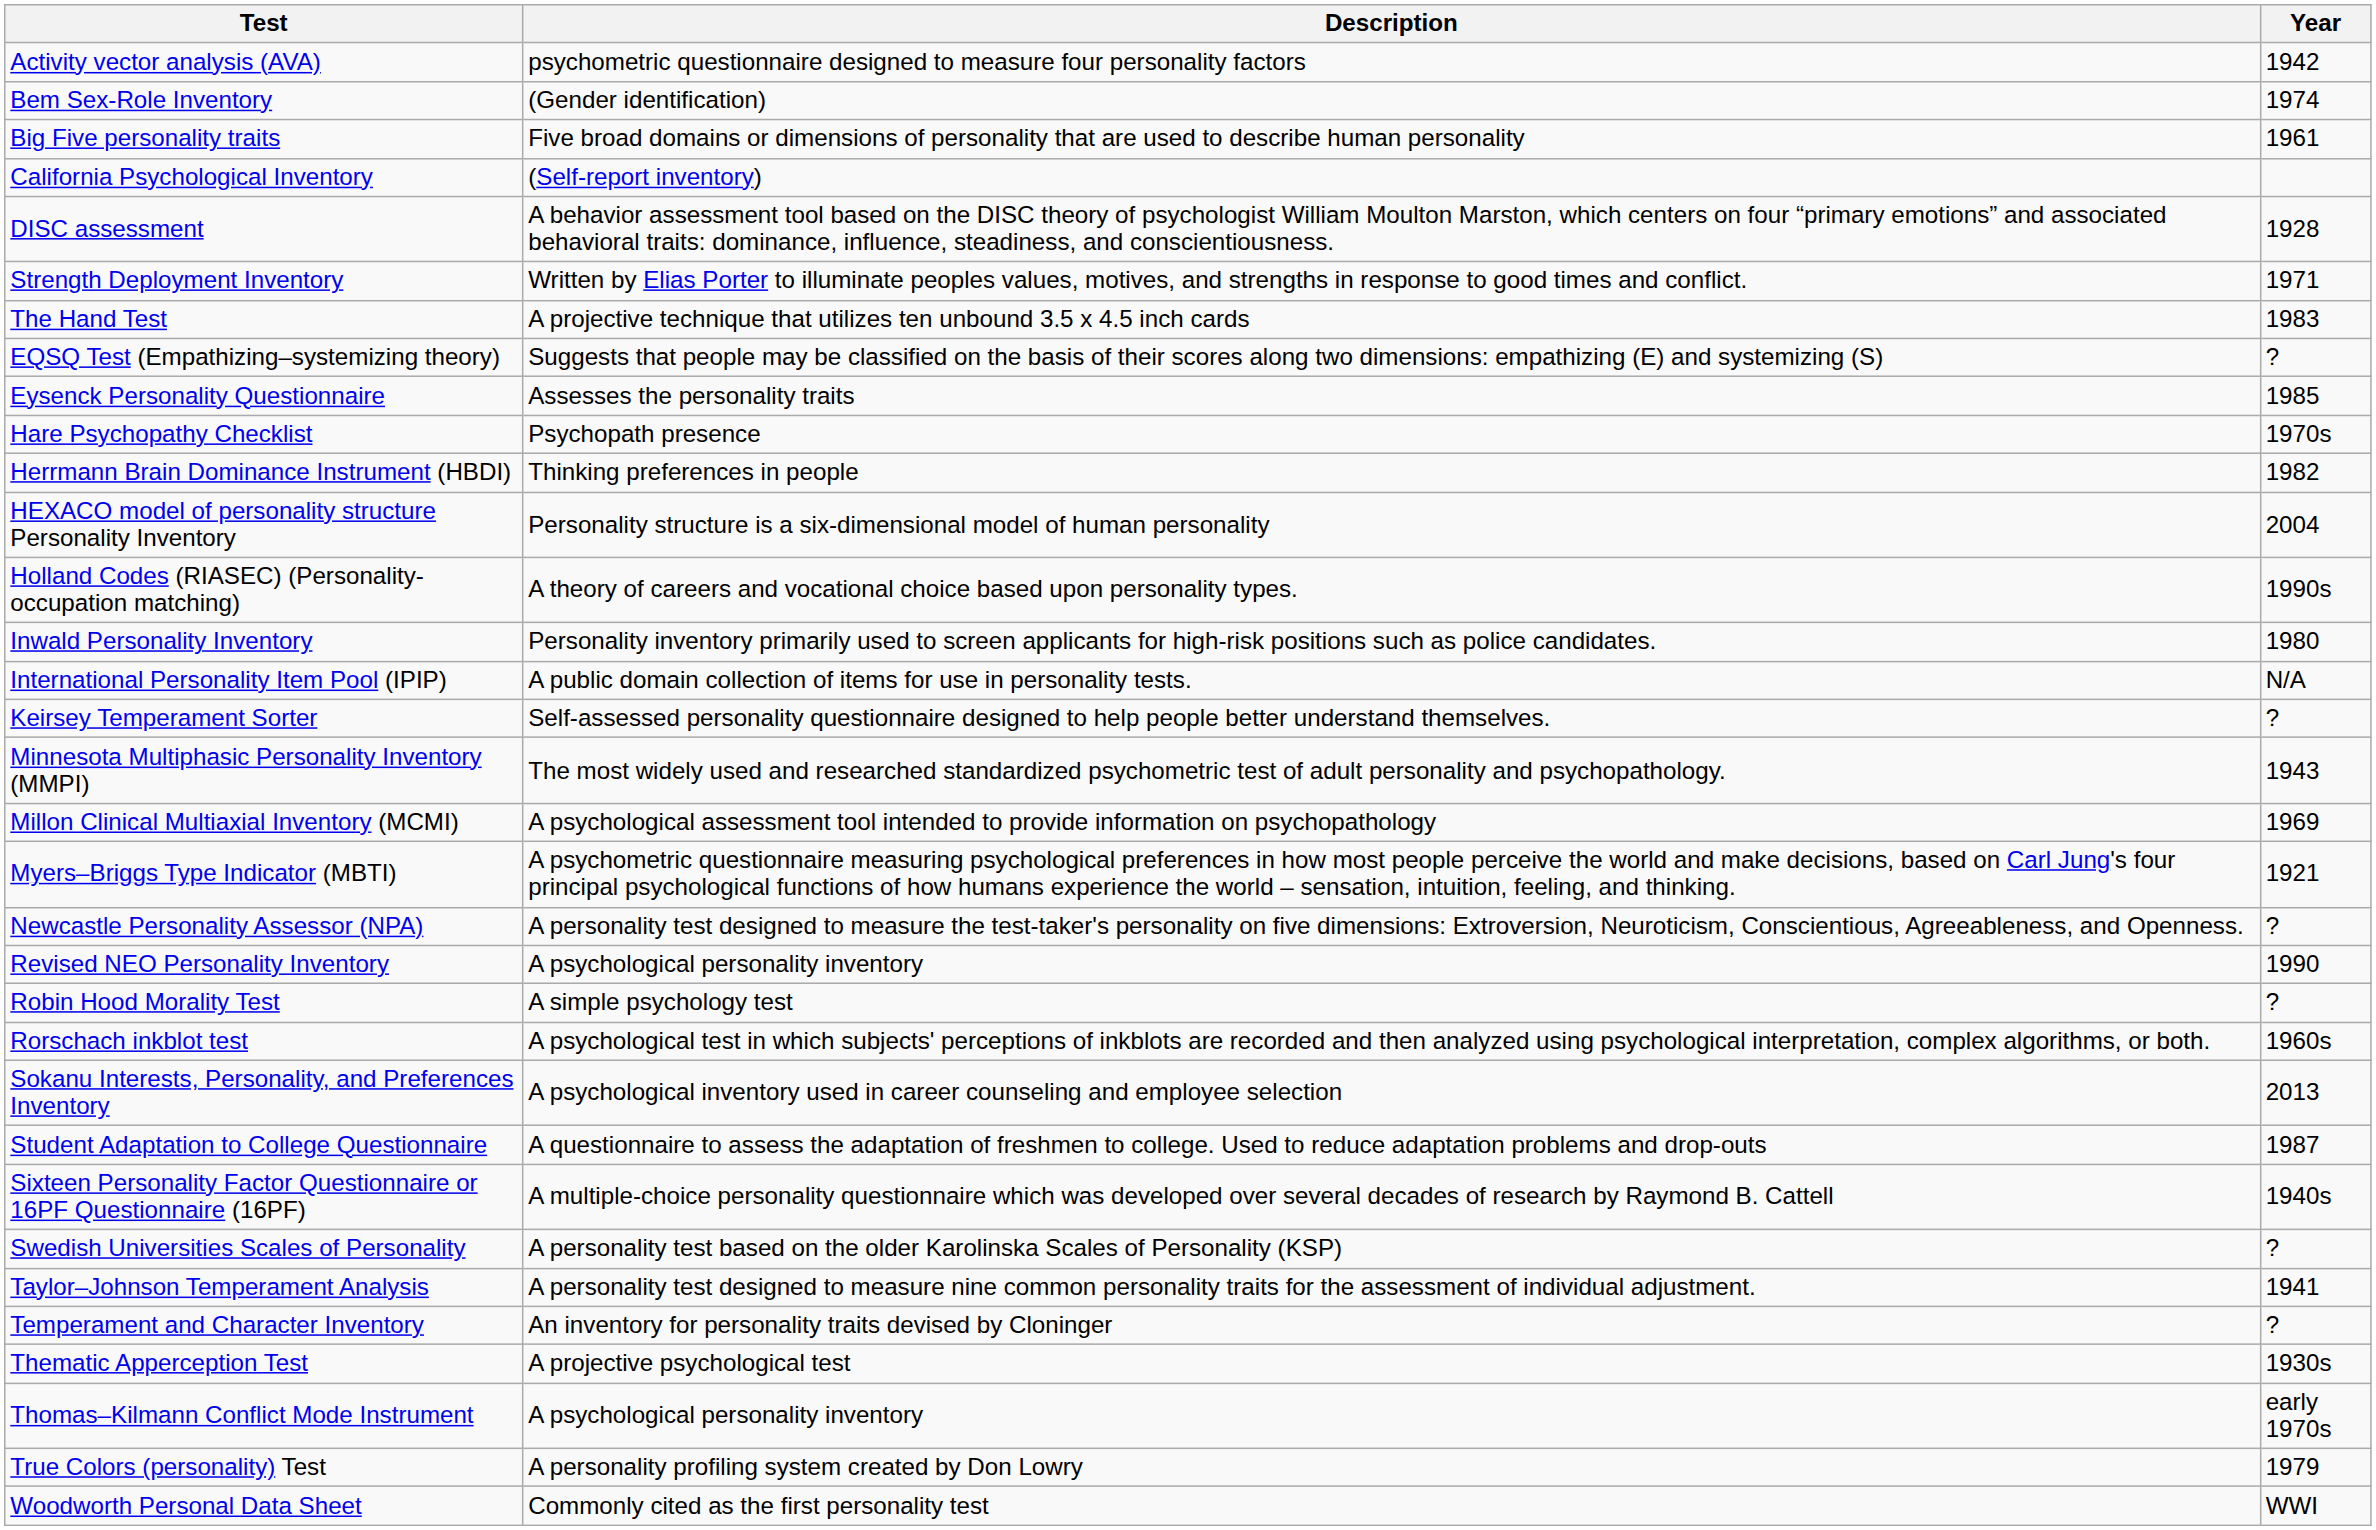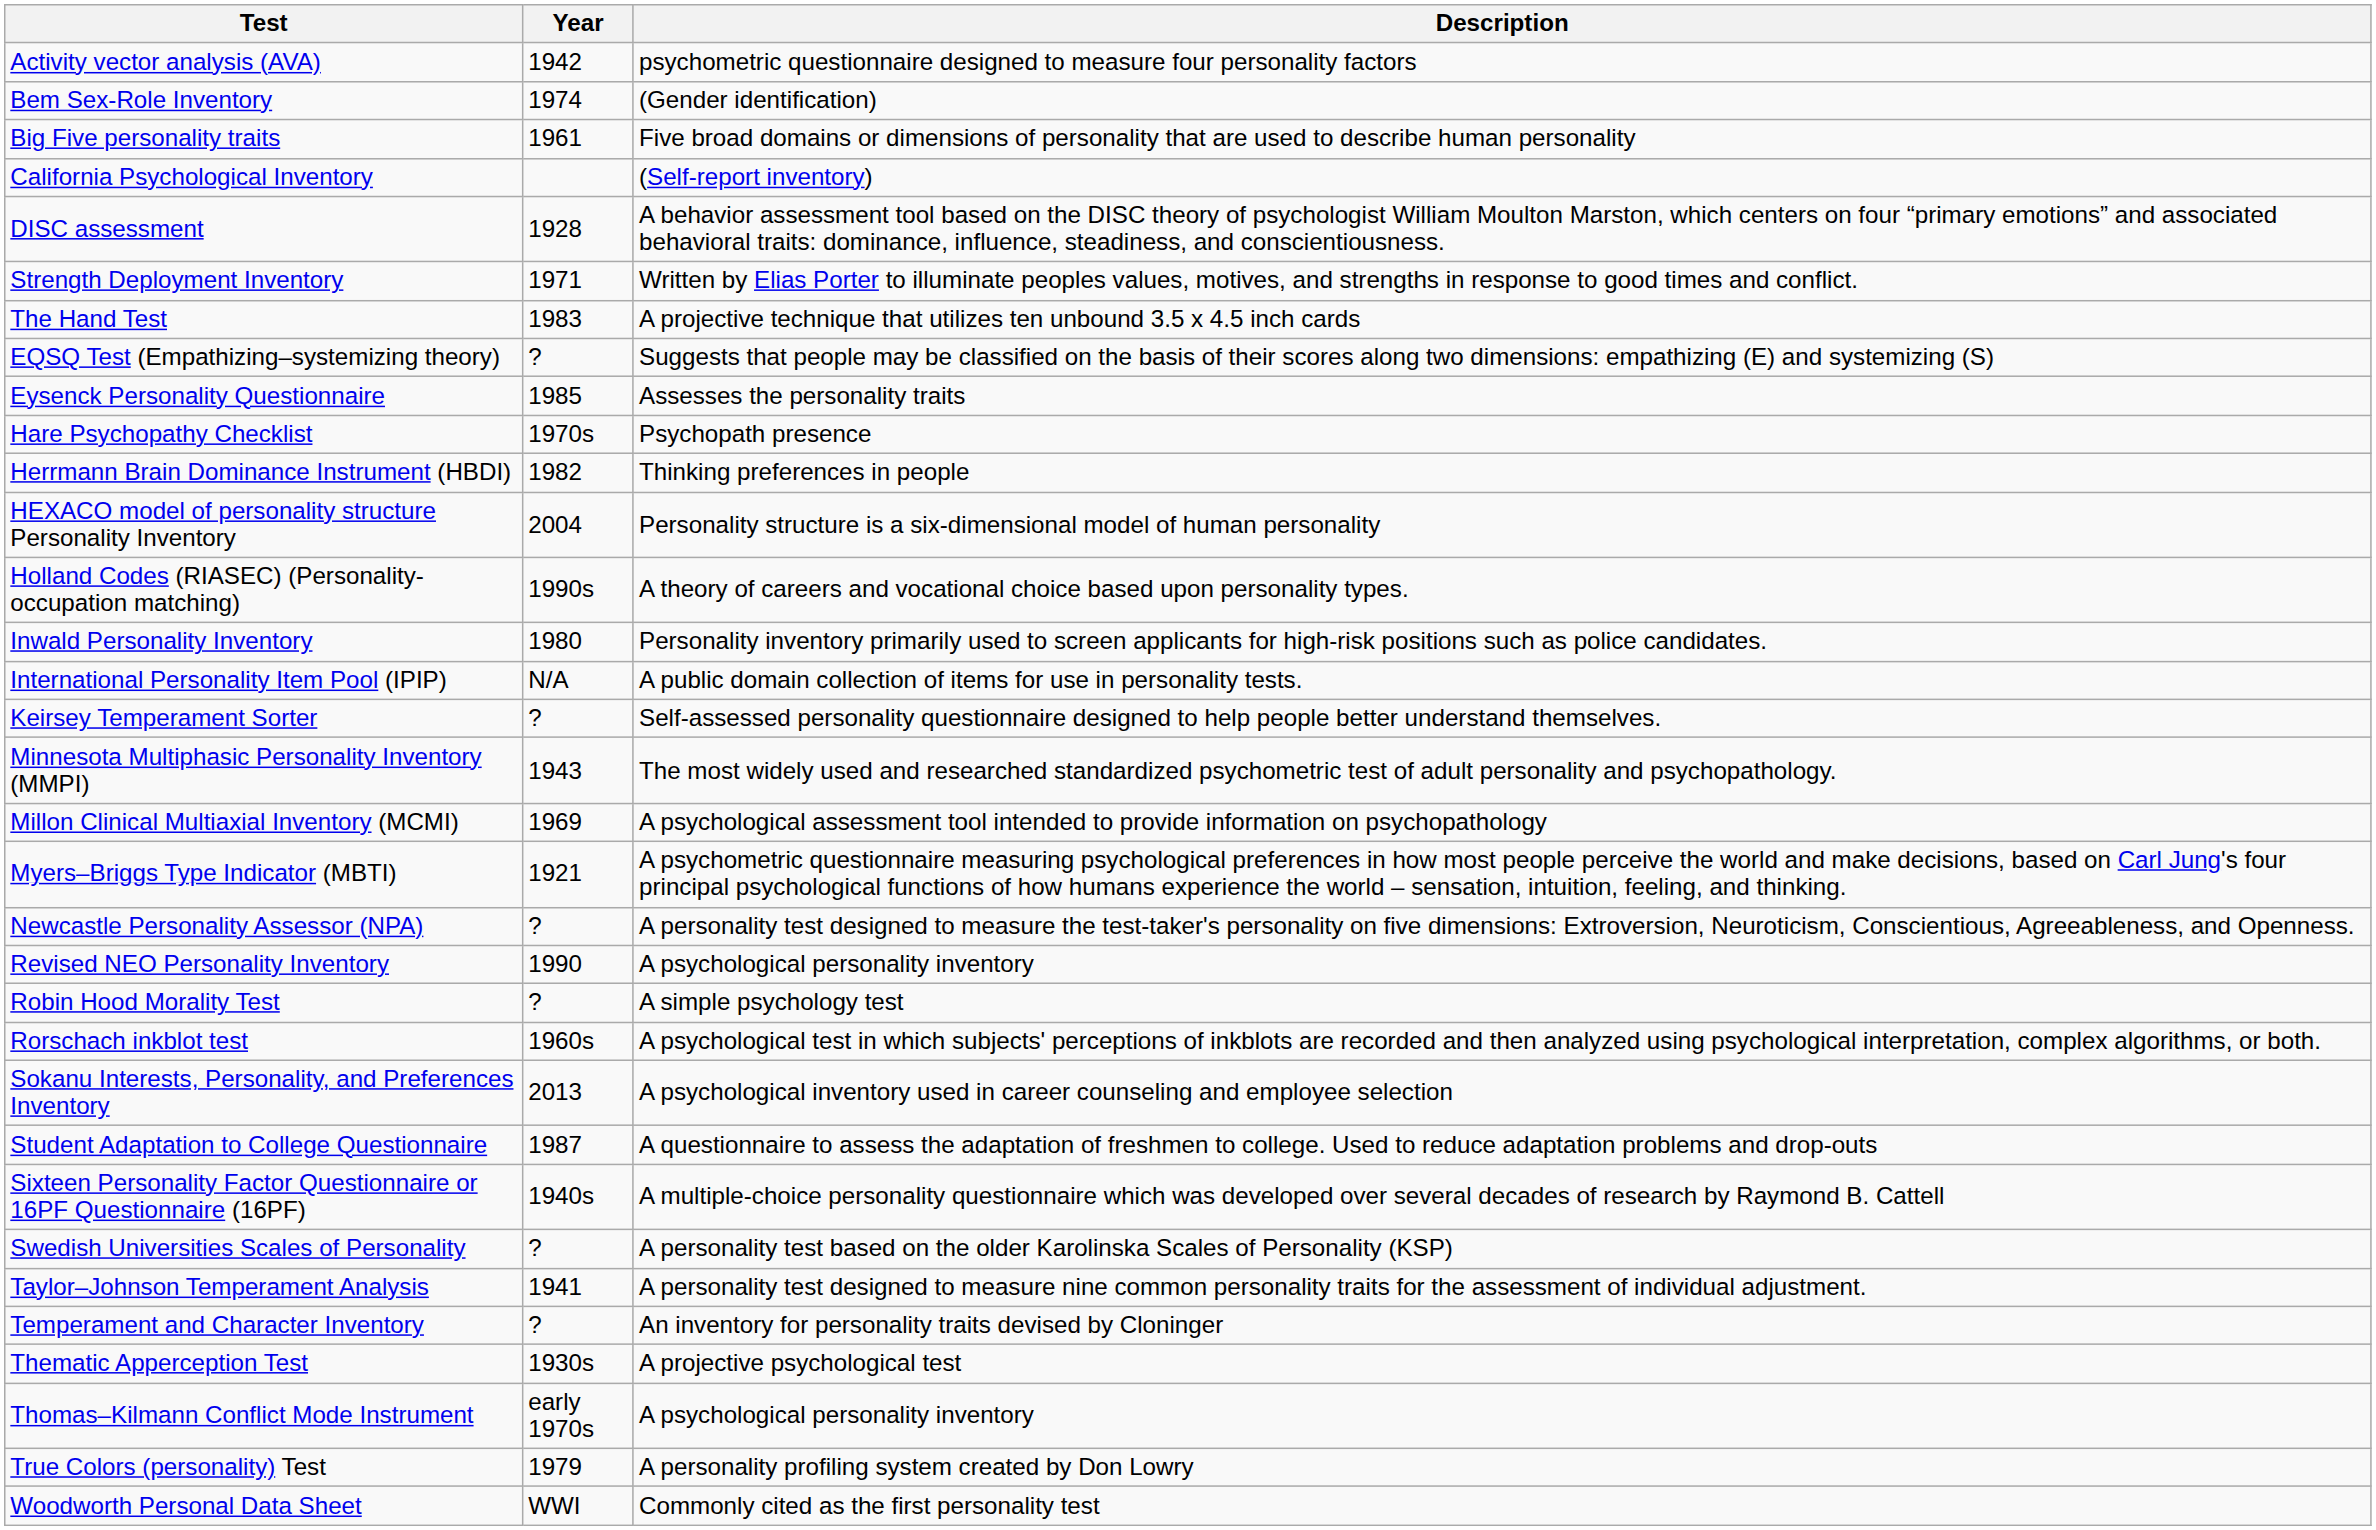columns swapped: Description <-> Year
